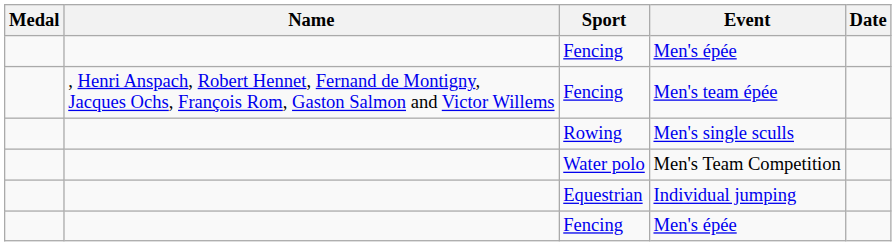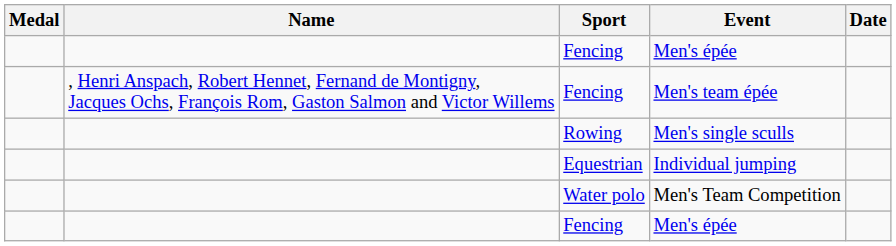rows swapped: Individual jumping <-> Men's Team Competition
